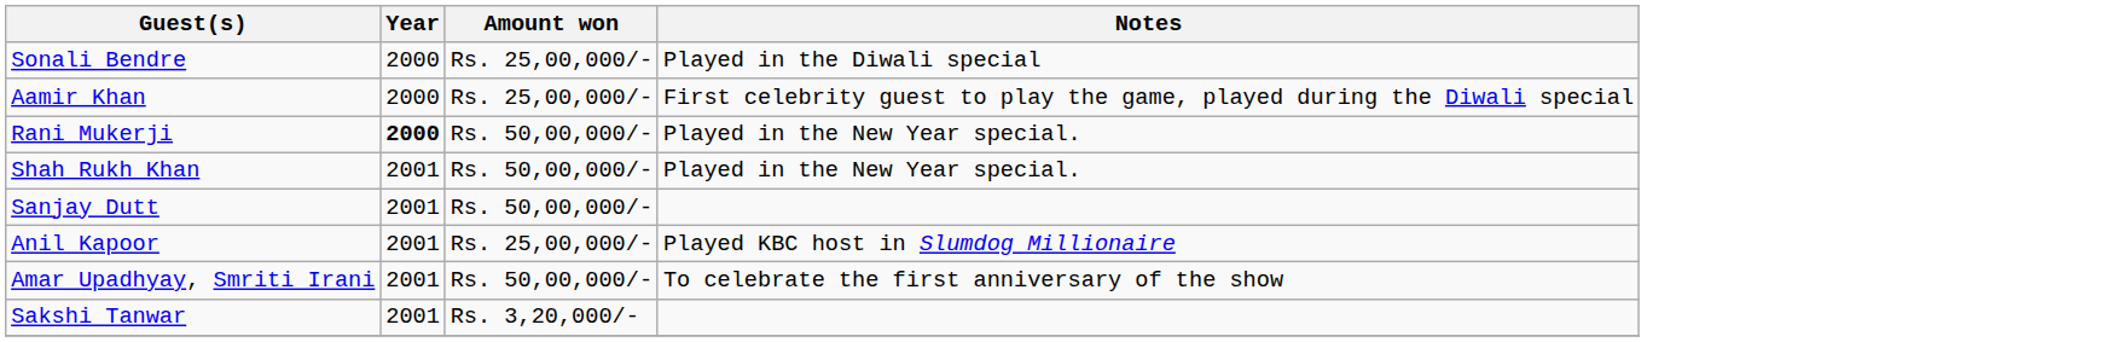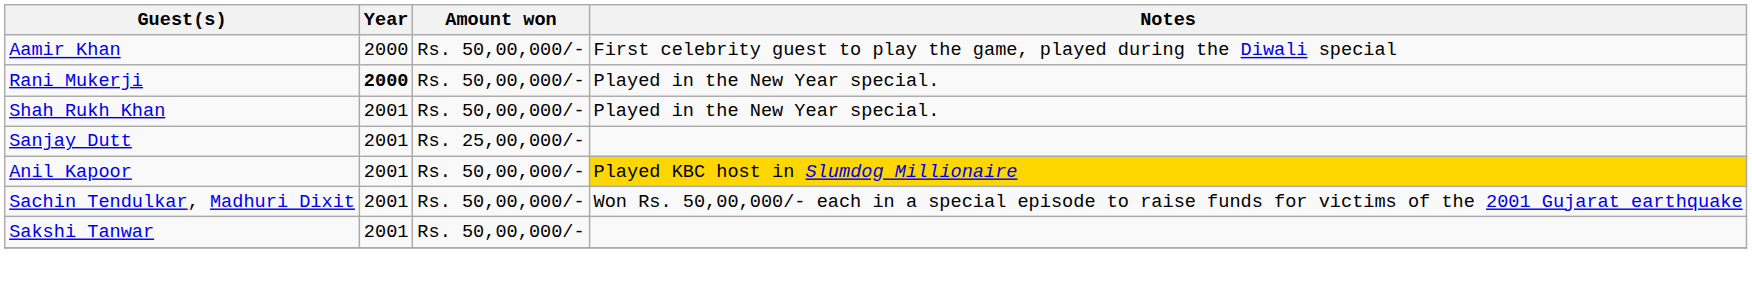- row: Sonali Bendre | 2000 | Rs. 25,00,000/- | Played in the Diwali special
Aamir Khan | Amount won: Rs. 25,00,000/- -> Rs. 50,00,000/-
Sanjay Dutt | Amount won: Rs. 50,00,000/- -> Rs. 25,00,000/-
Anil Kapoor | Amount won: Rs. 25,00,000/- -> Rs. 50,00,000/-
Anil Kapoor | Notes: no background -> gold background
+ row: Sachin Tendulkar, Madhuri Dixit | 2001 | Rs. 50,00,000/- | Won Rs. 50,00,000/- each in a special episode to raise funds for victims of the 2001 Gujarat earthquake
- row: Amar Upadhyay, Smriti Irani | 2001 | Rs. 50,00,000/- | To celebrate the first anniversary of the show
Sakshi Tanwar | Amount won: Rs. 3,20,000/- -> Rs. 50,00,000/-
